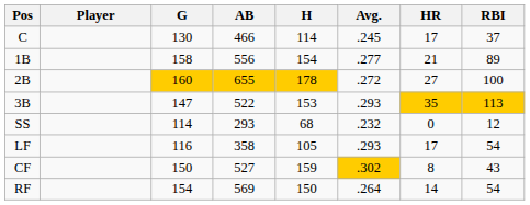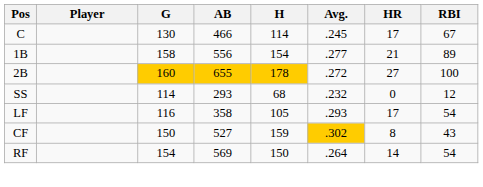C | RBI: 37 -> 67
- row: 3B | 147 | 522 | 153 | .293 | 35 | 113
